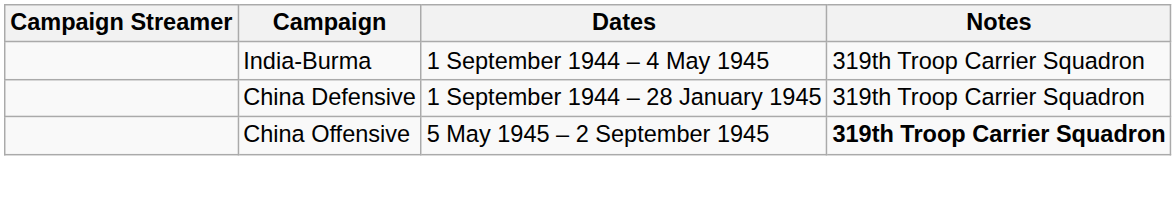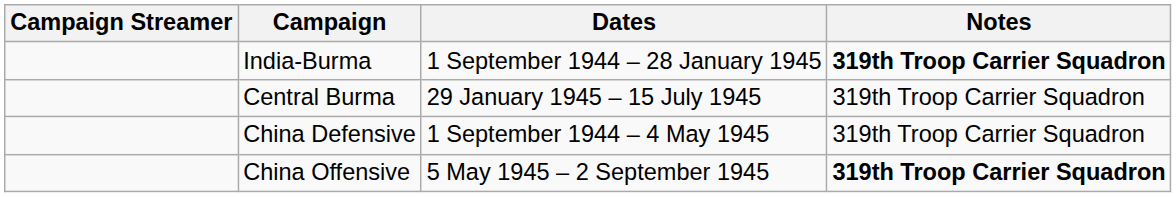India-Burma | Dates: 1 September 1944 – 4 May 1945 -> 1 September 1944 – 28 January 1945
India-Burma | Notes: normal -> bold
+ row: Central Burma | 29 January 1945 – 15 July 1945 | 319th Troop Carrier Squadron
China Defensive | Dates: 1 September 1944 – 28 January 1945 -> 1 September 1944 – 4 May 1945
